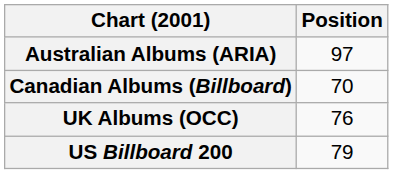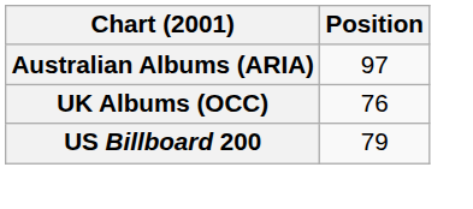- row: Canadian Albums (Billboard) | 70
